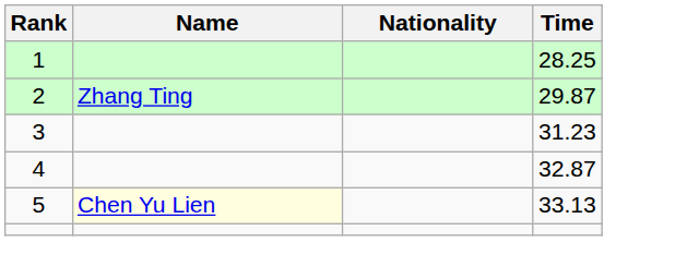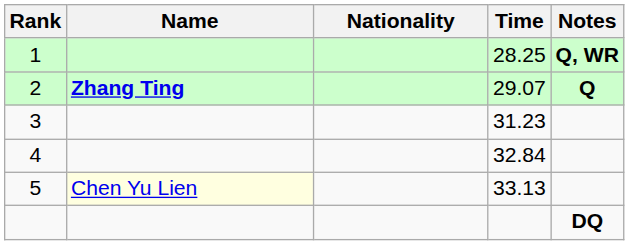+ column: Notes | Q, WR | Q | DQ
2 | Name: normal -> bold
2 | Time: 29.87 -> 29.07
4 | Time: 32.87 -> 32.84
